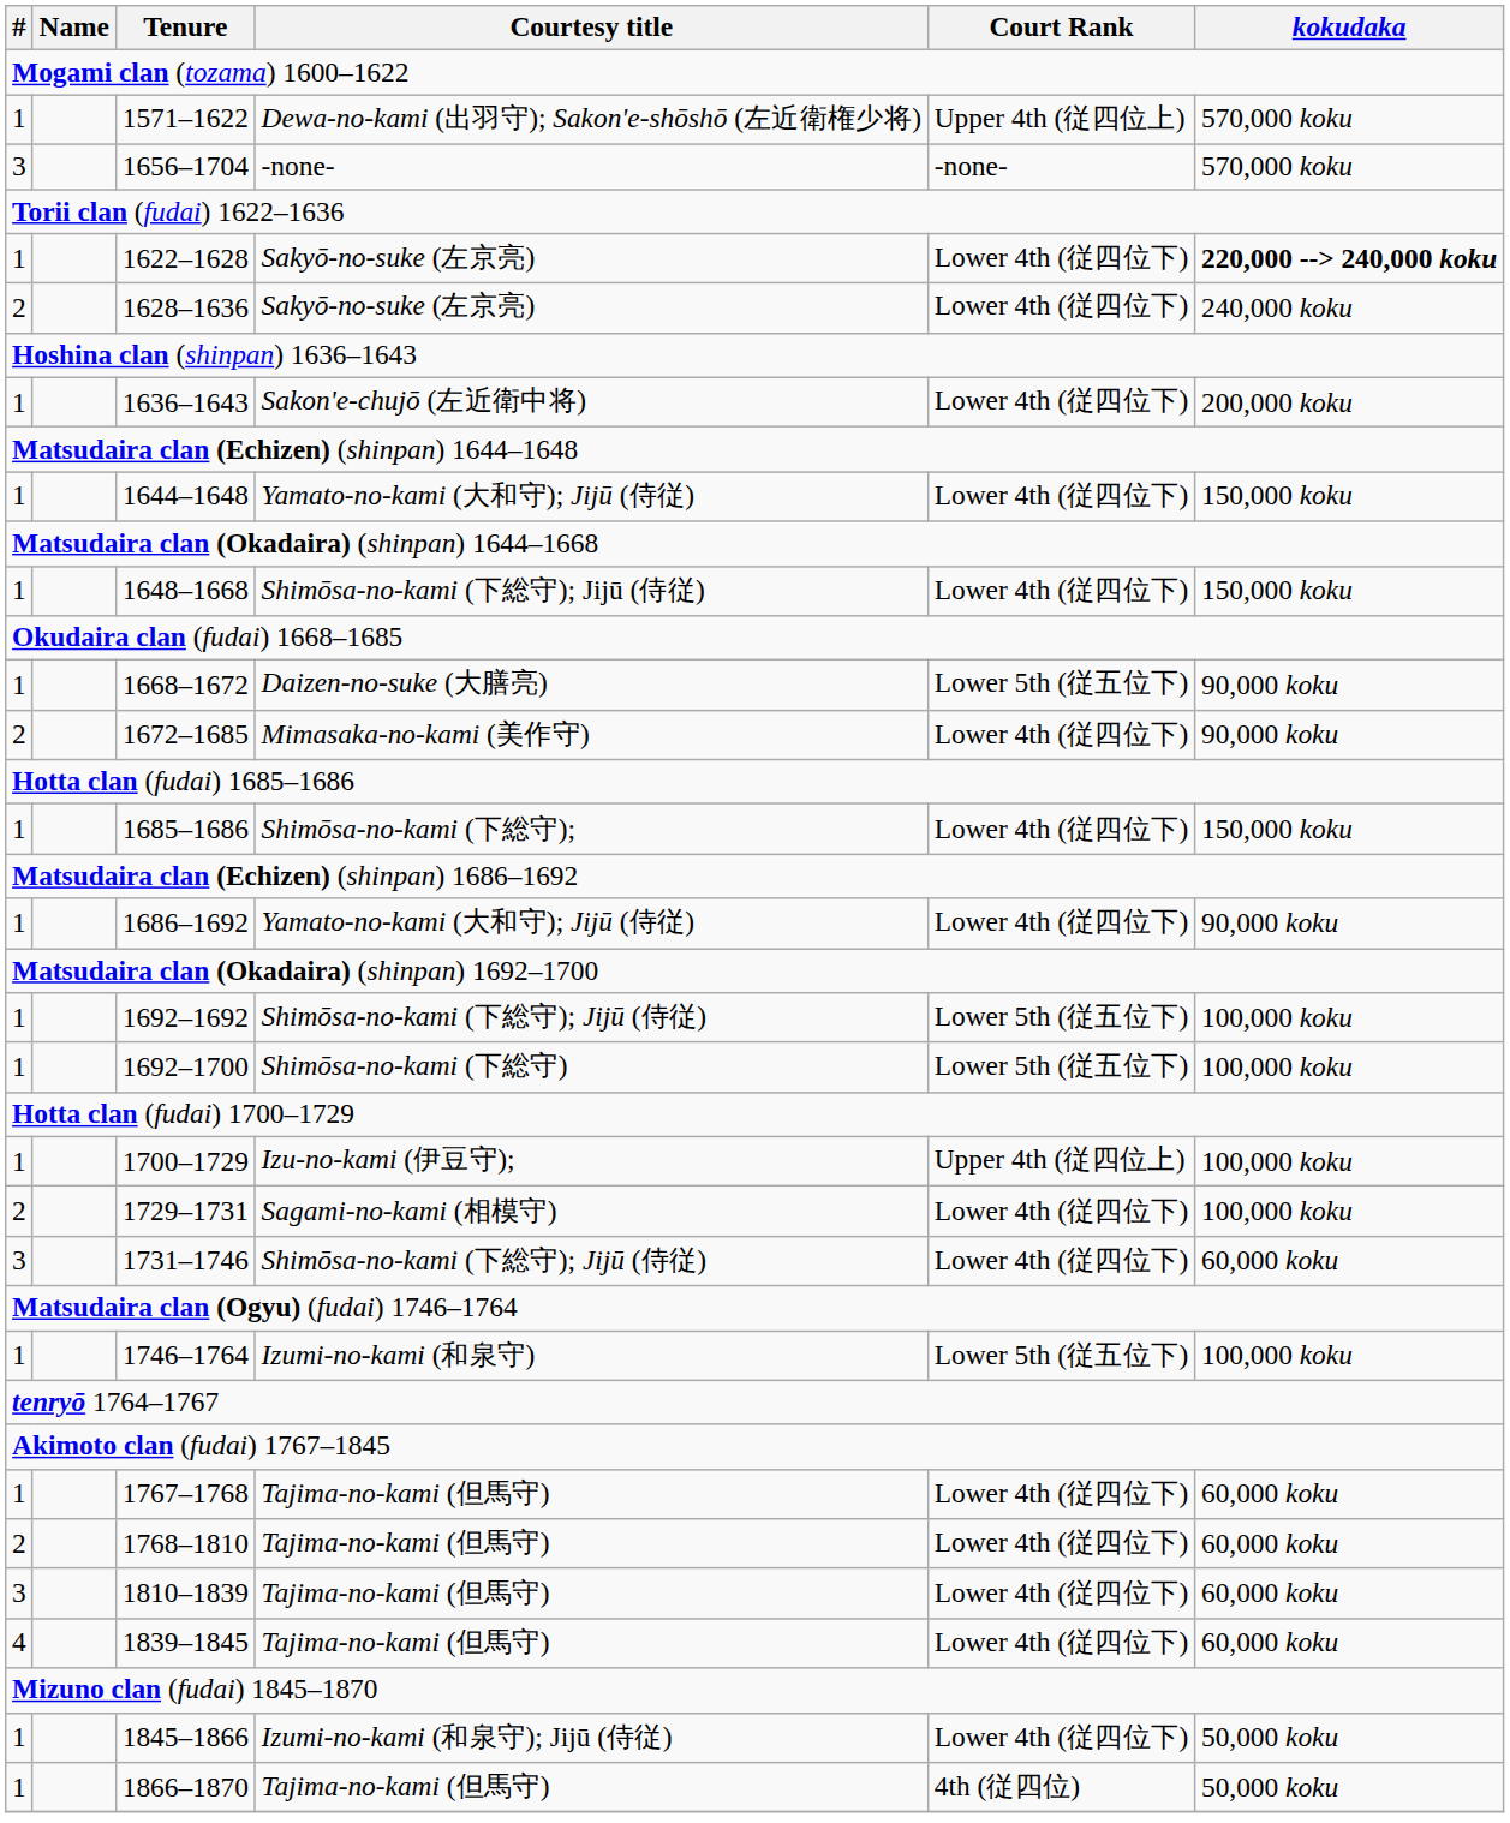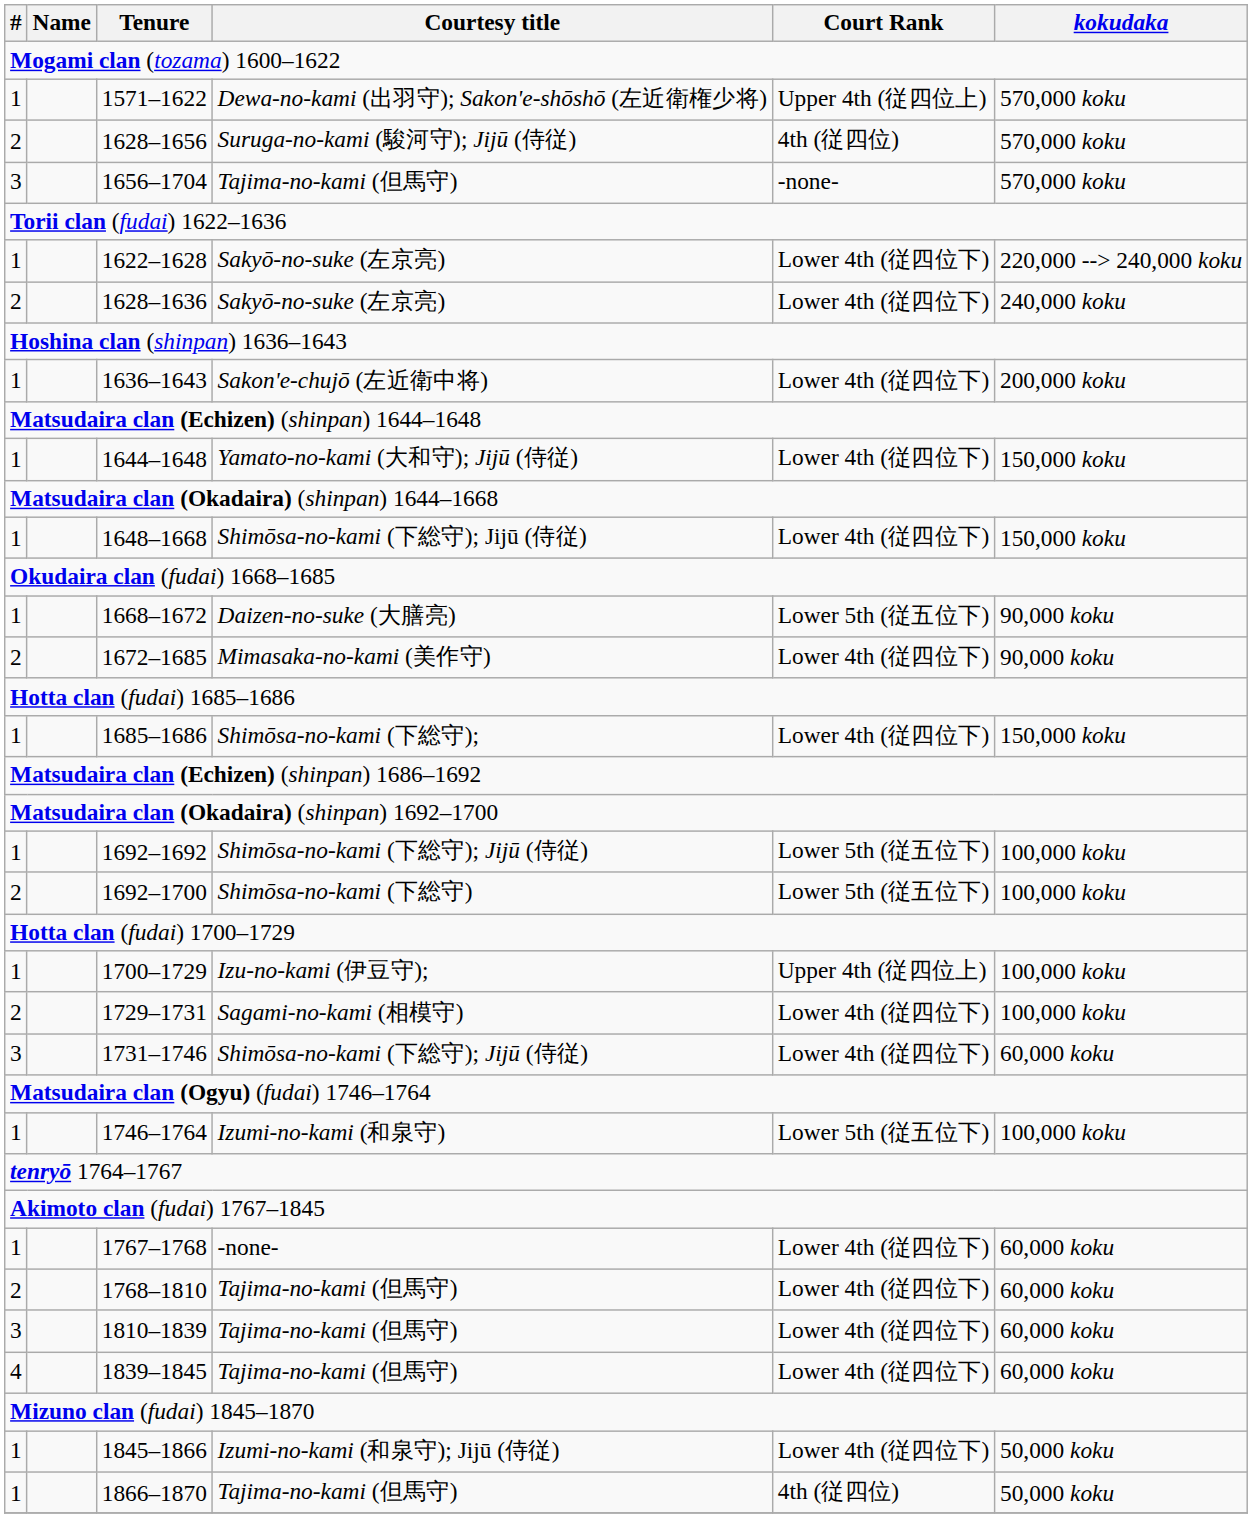+ row: 2 | 1628–1656 | Suruga-no-kami (駿河守); Jijū (侍従) | 4th (従四位) | 570,000 koku
1656–1704 | Courtesy title: -none- -> Tajima-no-kami (但馬守)
1622–1628 | kokudaka: bold -> normal
- row: 1 | 1686–1692 | Yamato-no-kami (大和守); Jijū (侍従) | Lower 4th (従四位下) | 90,000 koku
1692–1700 | #: 1 -> 2
1767–1768 | Courtesy title: Tajima-no-kami (但馬守) -> -none-
